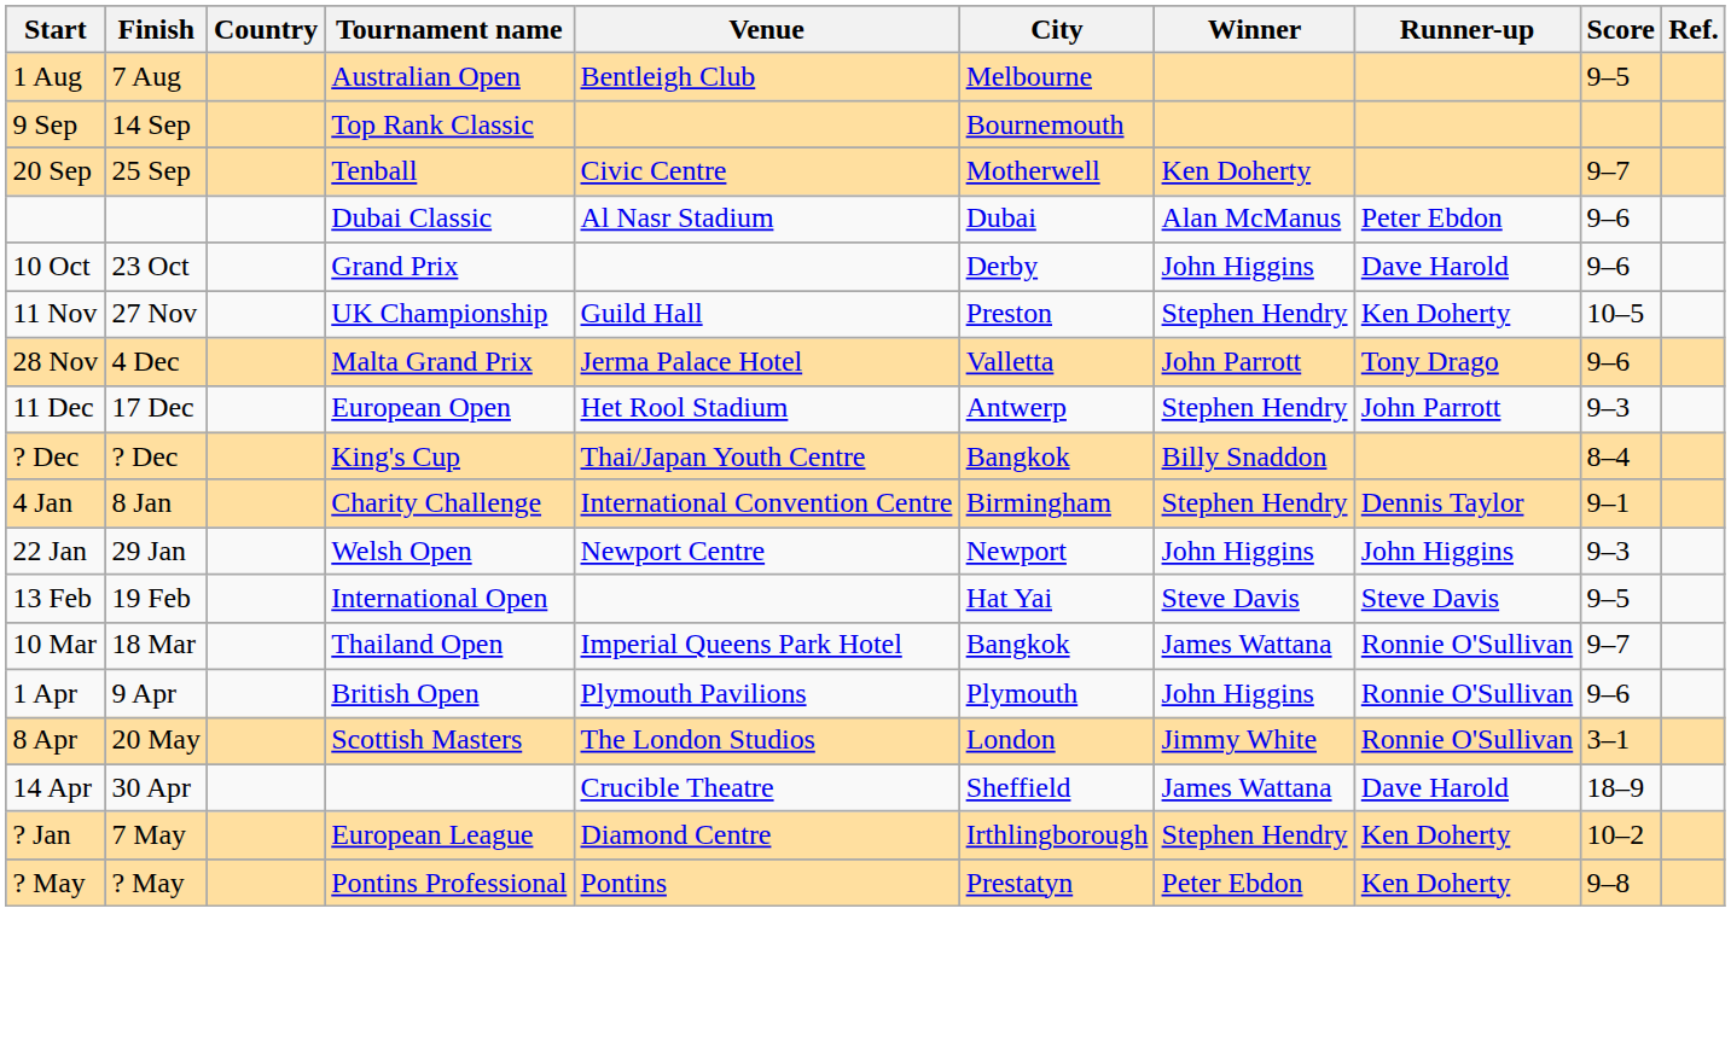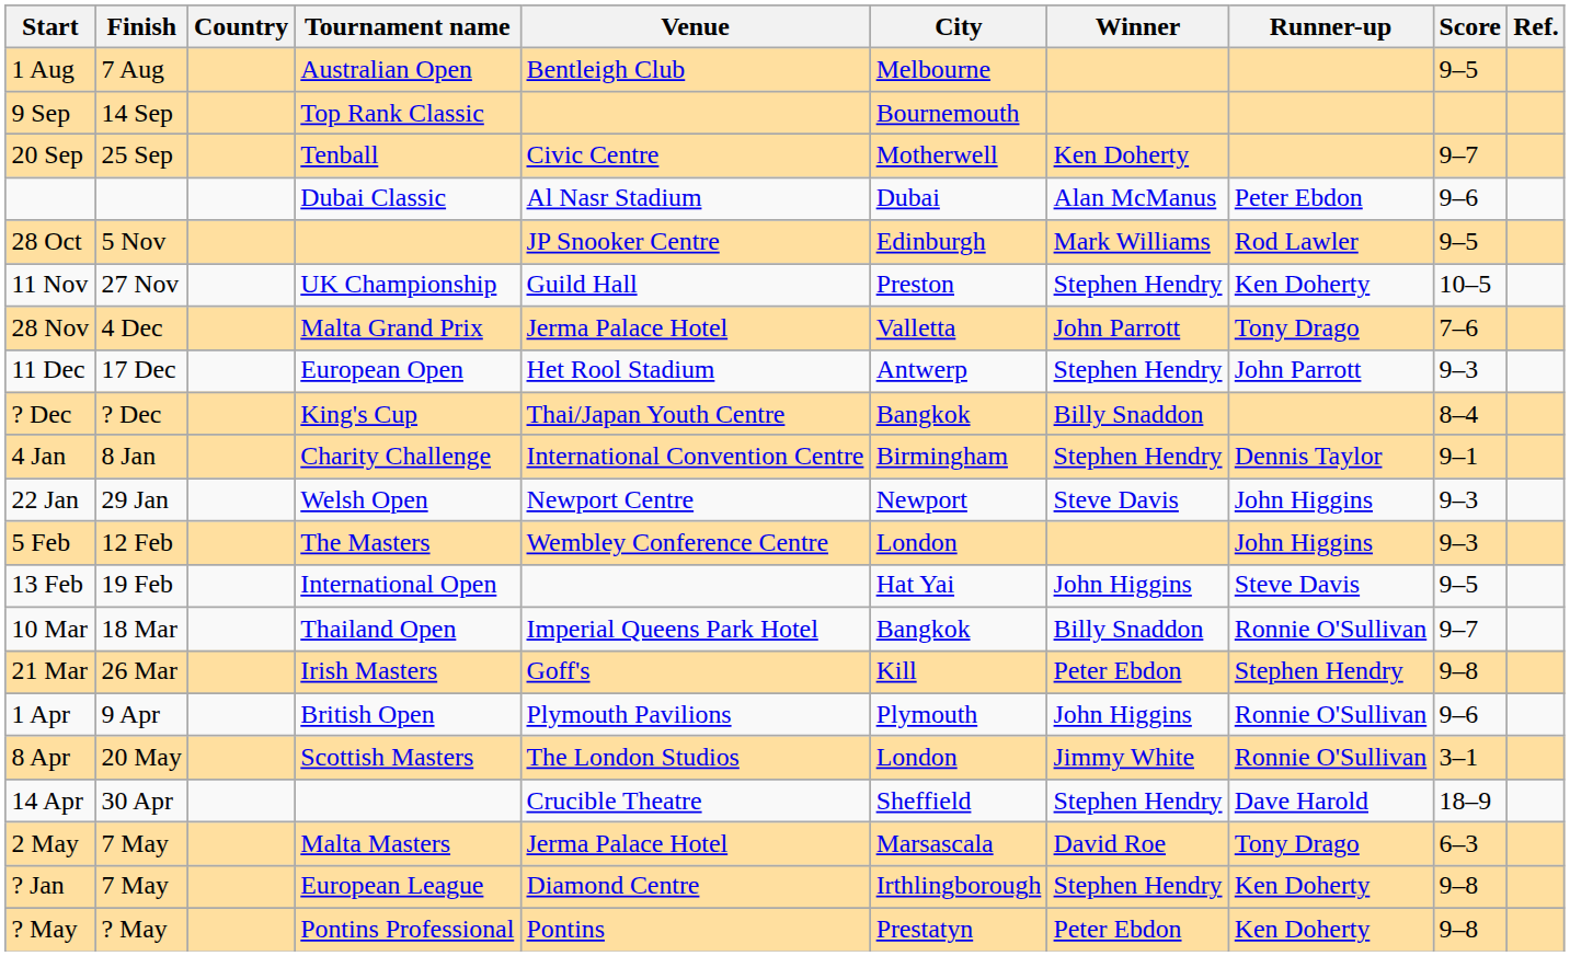- row: 10 Oct | 23 Oct | Grand Prix | Derby | John Higgins | Dave Harold | 9–6
+ row: 28 Oct | 5 Nov | JP Snooker Centre | Edinburgh | Mark Williams | Rod Lawler | 9–5
28 Nov | Score: 9–6 -> 7–6
22 Jan | Winner: John Higgins -> Steve Davis
+ row: 5 Feb | 12 Feb | The Masters | Wembley Conference Centre | London | John Higgins | 9–3
13 Feb | Winner: Steve Davis -> John Higgins
10 Mar | Winner: James Wattana -> Billy Snaddon
+ row: 21 Mar | 26 Mar | Irish Masters | Goff's | Kill | Peter Ebdon | Stephen Hendry | 9–8
14 Apr | Winner: James Wattana -> Stephen Hendry
+ row: 2 May | 7 May | Malta Masters | Jerma Palace Hotel | Marsascala | David Roe | Tony Drago | 6–3
? Jan | Score: 10–2 -> 9–8
